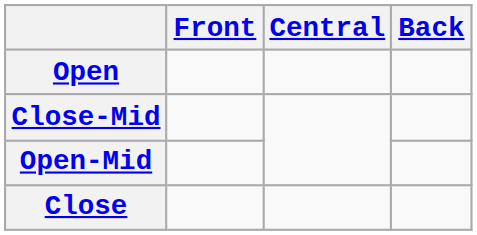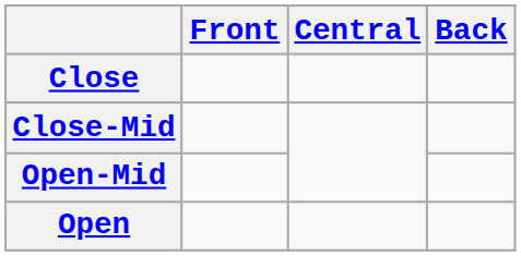rows swapped: Close <-> Open
